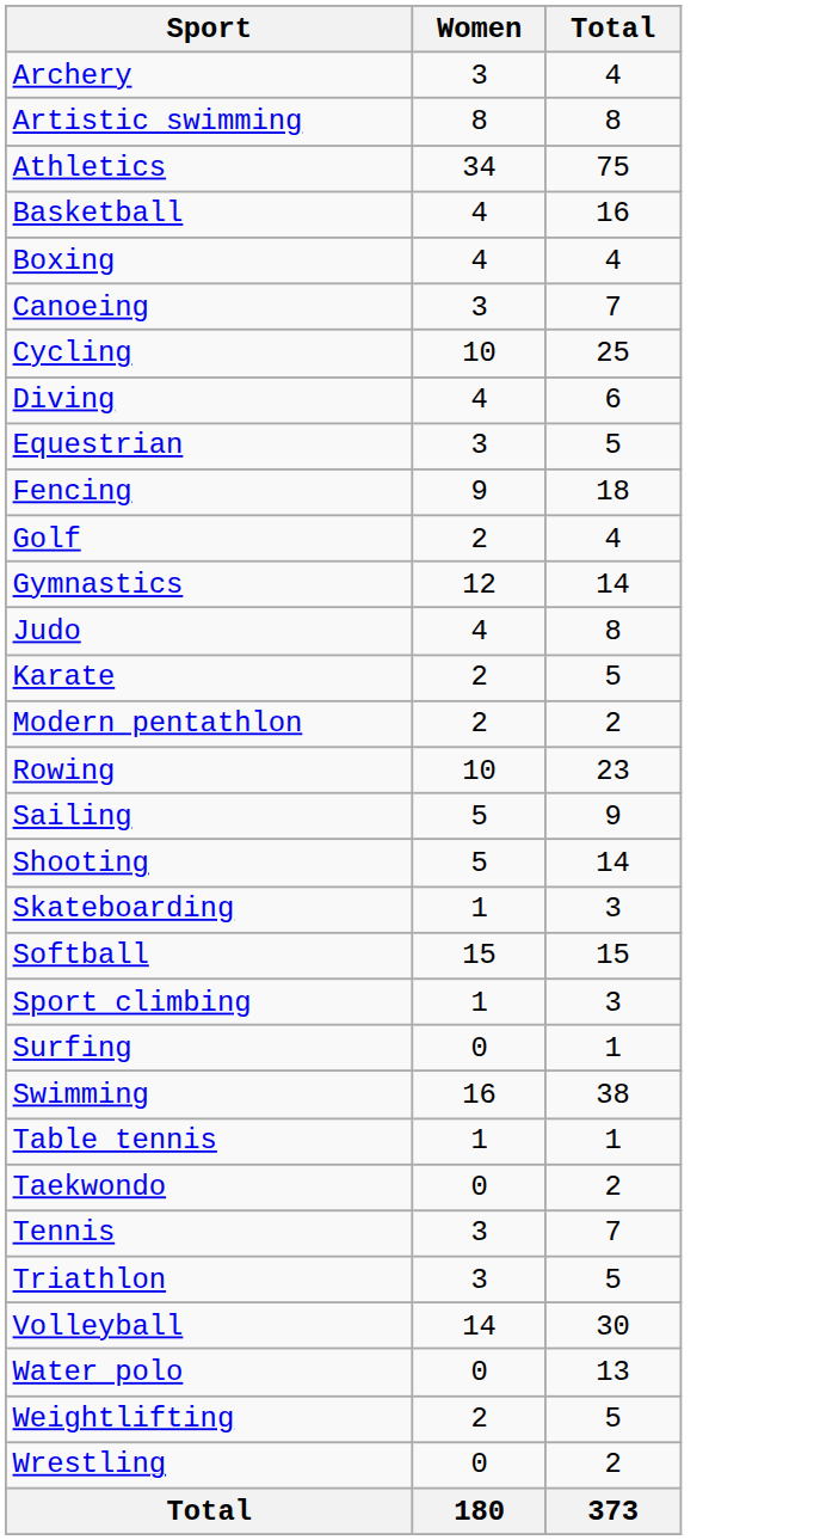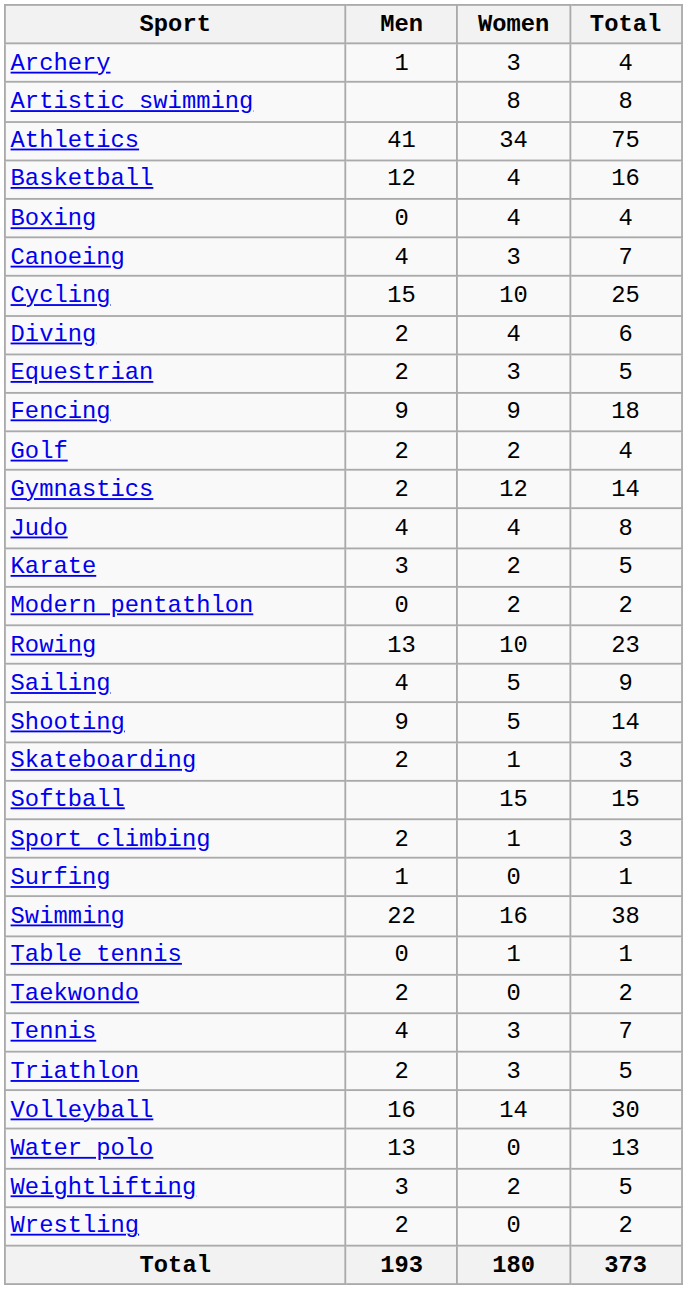+ column: Men | 1 | 41 | 12 | 0 | 4 | 15 | 2 | 2 | 9 | 2 | 2 | 4 | 3 | 0 | 13 | 4 | 9 | 2 | 2 | 1 | 22 | 0 | 2 | 4 | 2 | 16 | 13 | 3 | 2 | 193
